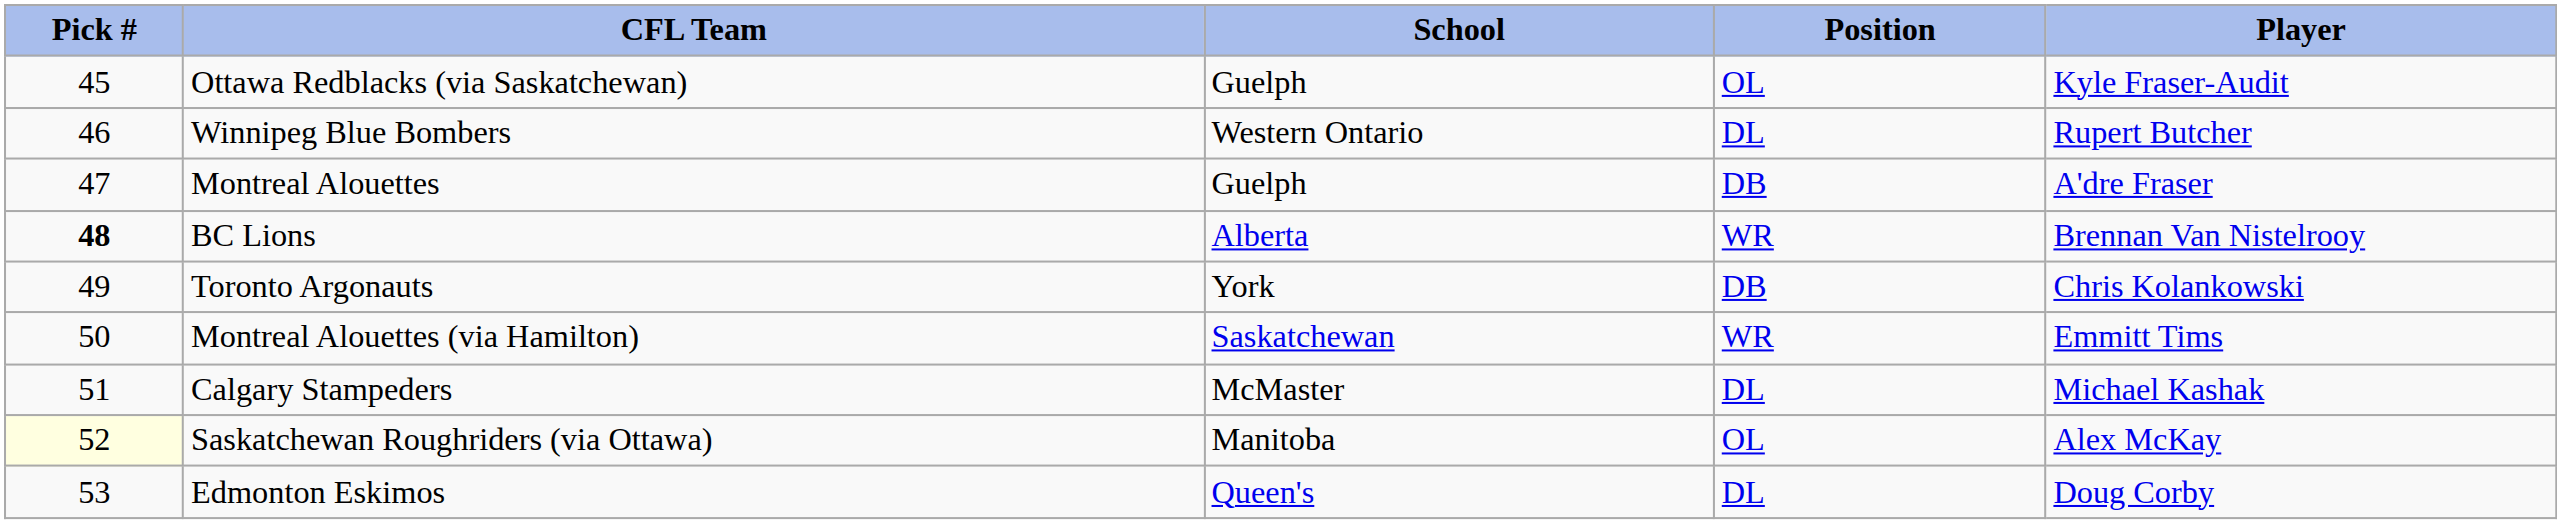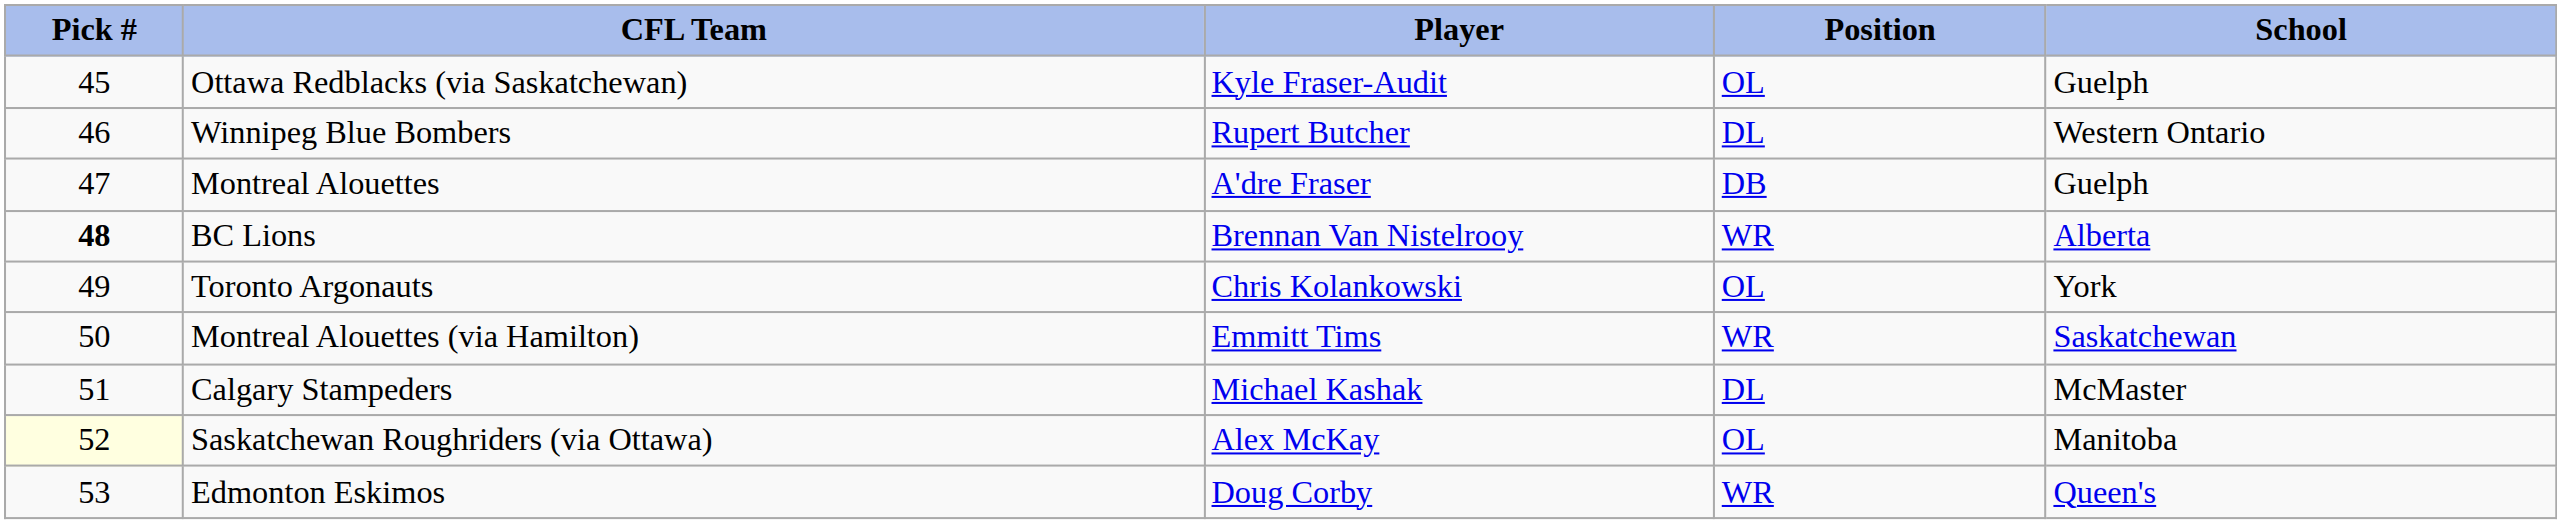columns swapped: Player <-> School
Toronto Argonauts | Position: DB -> OL
Edmonton Eskimos | Position: DL -> WR
